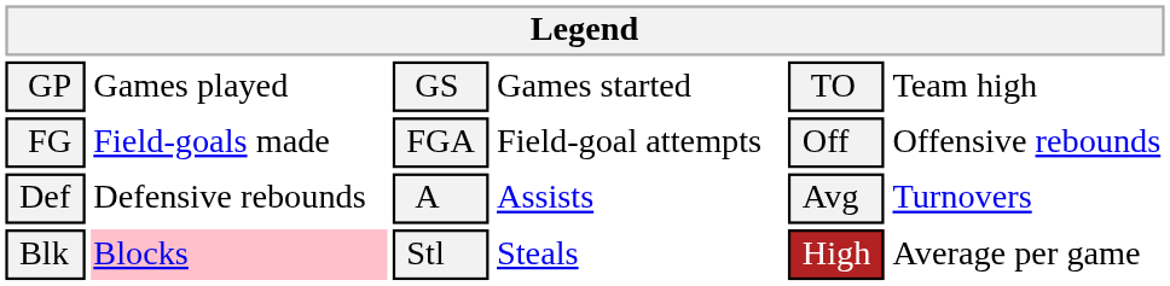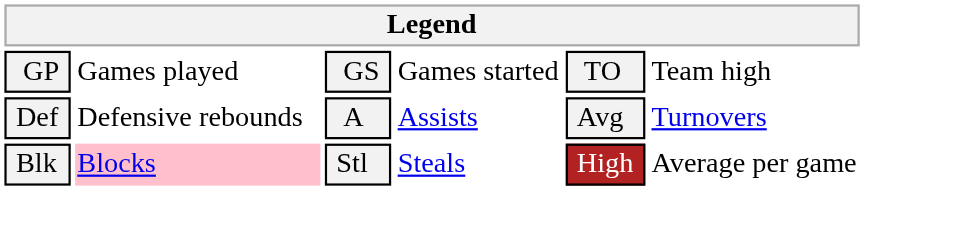- row: FG | Field-goals made | FGA | Field-goal attempts | Off | Offensive rebounds
